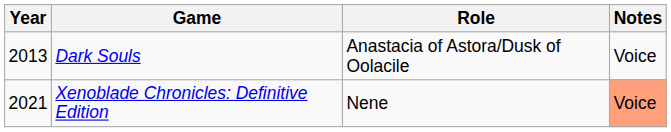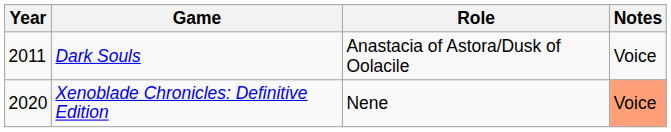Dark Souls | Year: 2013 -> 2011
Xenoblade Chronicles: Definitive Edition | Year: 2021 -> 2020
